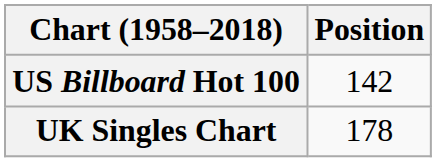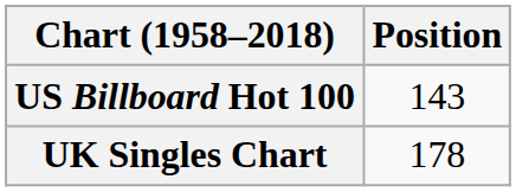US Billboard Hot 100 | Position: 142 -> 143
